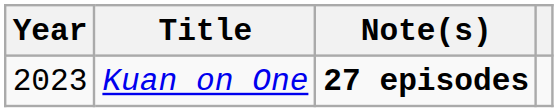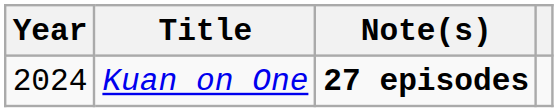Kuan on One | Year: 2023 -> 2024
